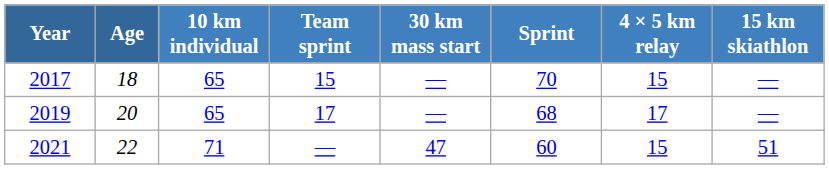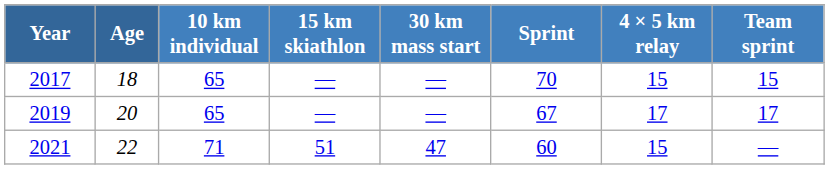columns swapped: 15 km skiathlon <-> Team sprint
2019 | Sprint: 68 -> 67
